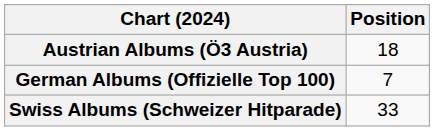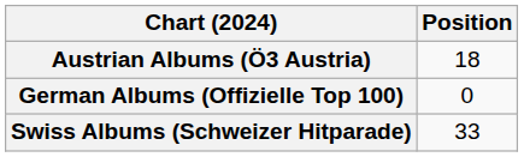German Albums (Offizielle Top 100) | Position: 7 -> 0
